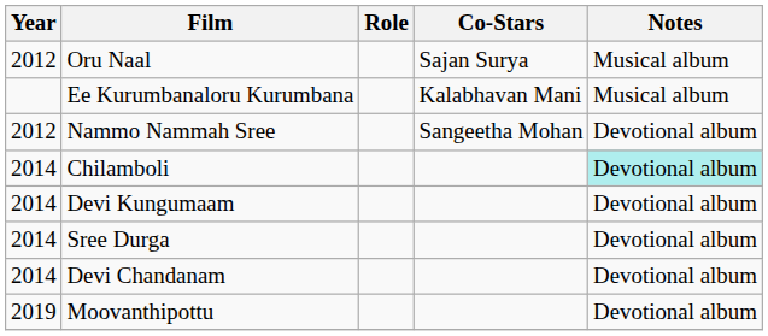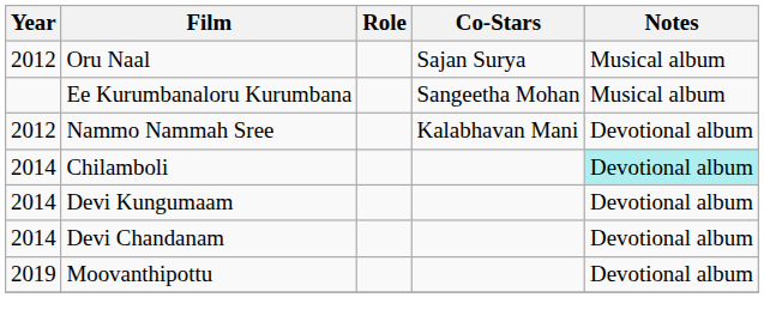Ee Kurumbanaloru Kurumbana | Co-Stars: Kalabhavan Mani -> Sangeetha Mohan
Nammo Nammah Sree | Co-Stars: Sangeetha Mohan -> Kalabhavan Mani
- row: 2014 | Sree Durga | Devotional album
